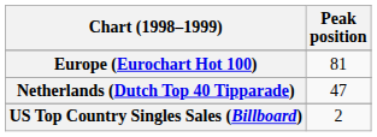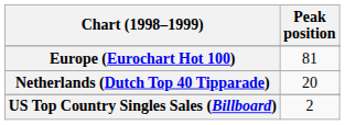Netherlands (Dutch Top 40 Tipparade) | Peak position: 47 -> 20
